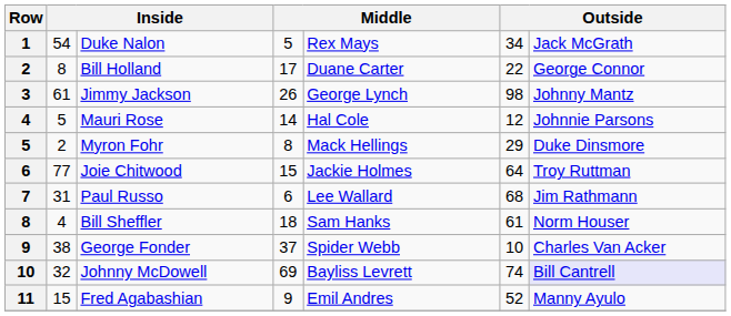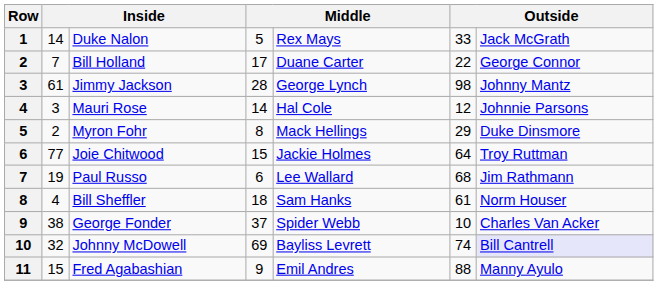Duke Nalon | column 2: 54 -> 14
Duke Nalon | column 6: 34 -> 33
Bill Holland | column 2: 8 -> 7
Jimmy Jackson | column 4: 26 -> 28
Mauri Rose | column 2: 5 -> 3
Paul Russo | column 2: 31 -> 19
Fred Agabashian | column 6: 52 -> 88
